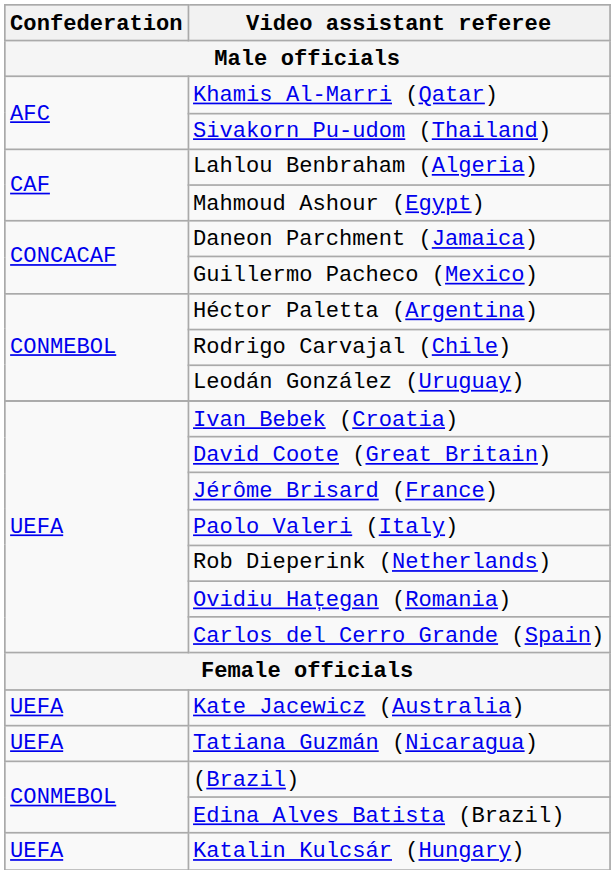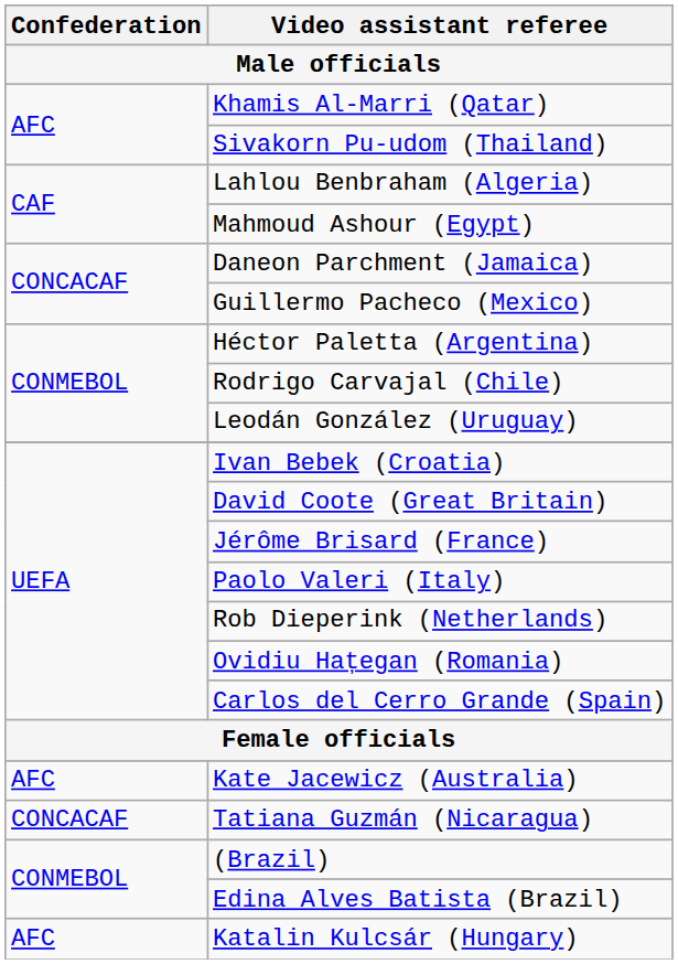Kate Jacewicz (Australia) | Confederation: UEFA -> AFC
Tatiana Guzmán (Nicaragua) | Confederation: UEFA -> CONCACAF
Katalin Kulcsár (Hungary) | Confederation: UEFA -> AFC
